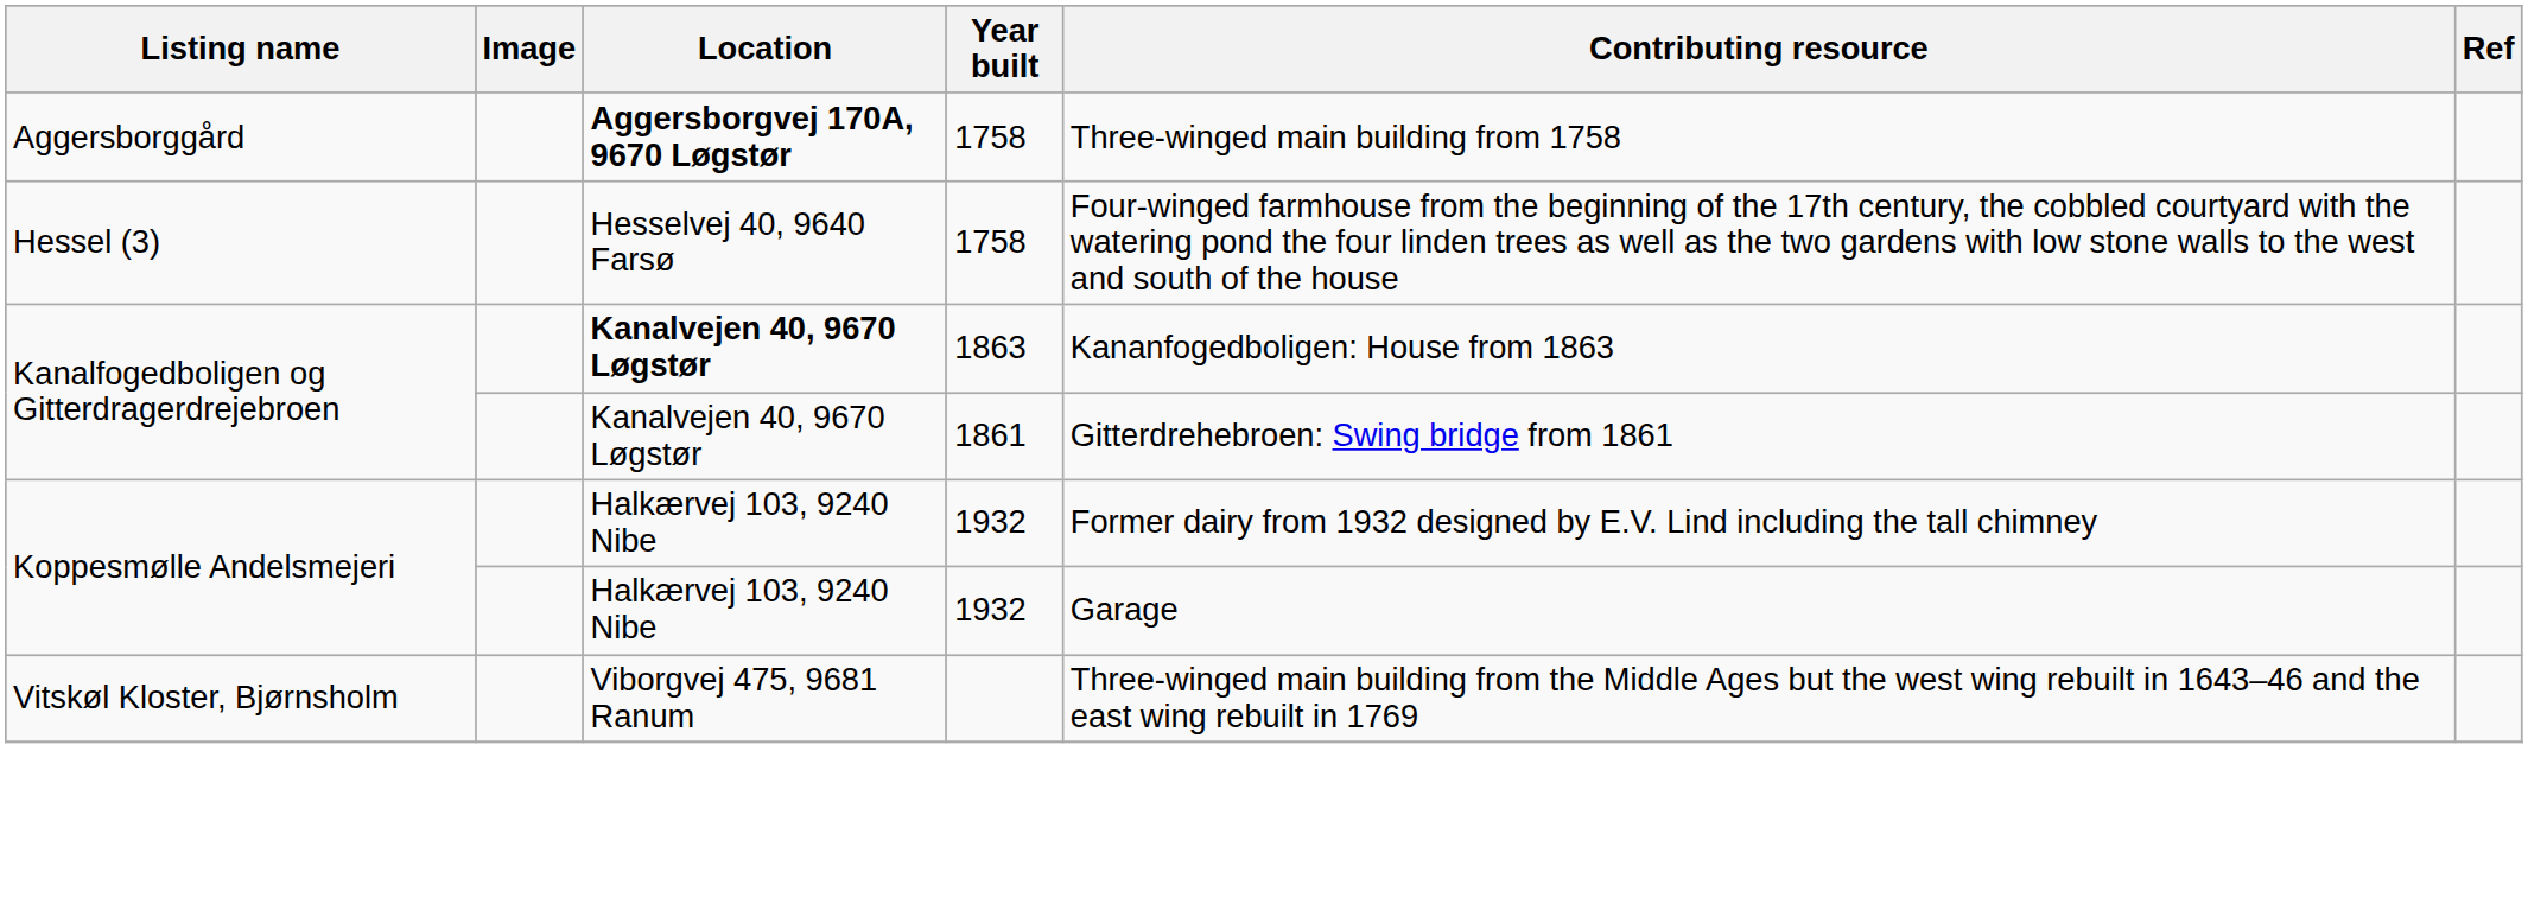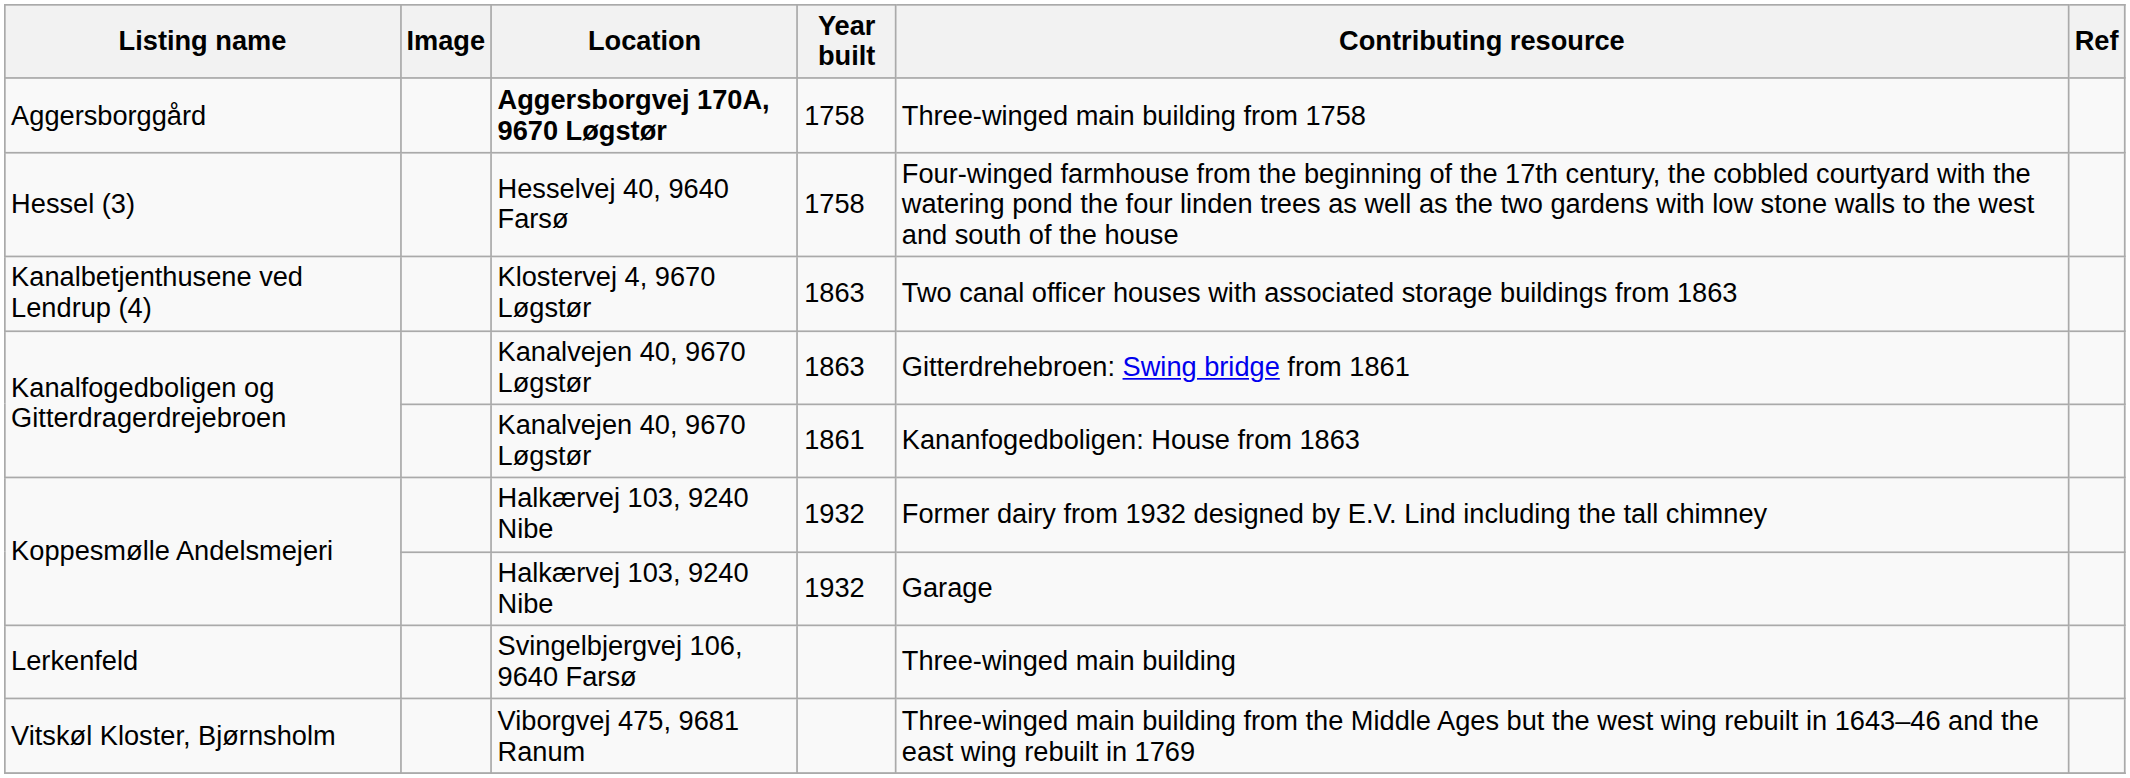+ row: Kanalbetjenthusene ved Lendrup (4) | Klostervej 4, 9670 Løgstør | 1863 | Two canal officer houses with associated storage buildings from 1863
Kanalfogedboligen og Gitterdragerdrejebroen / 1863 | Location: bold -> normal
Kanalfogedboligen og Gitterdragerdrejebroen / 1863 | Contributing resource: Kananfogedboligen: House from 1863 -> Gitterdrehebroen: Swing bridge from 1861
Kanalfogedboligen og Gitterdragerdrejebroen / 1861 | Contributing resource: Gitterdrehebroen: Swing bridge from 1861 -> Kananfogedboligen: House from 1863
+ row: Lerkenfeld | Svingelbjergvej 106, 9640 Farsø | Three-winged main building
